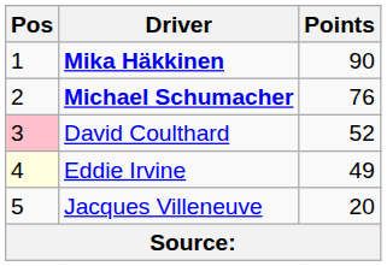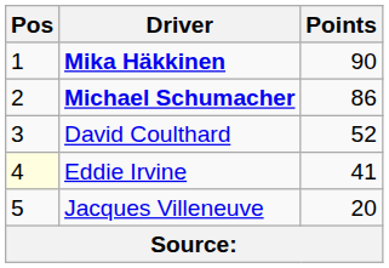Michael Schumacher | Points: 76 -> 86
David Coulthard | Pos: pink background -> no background
Eddie Irvine | Points: 49 -> 41
